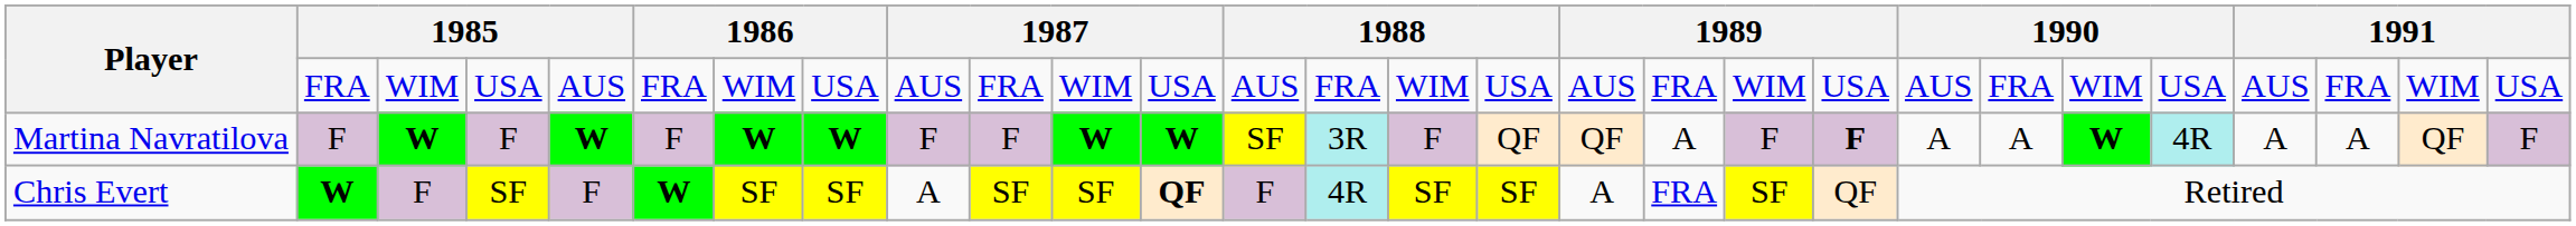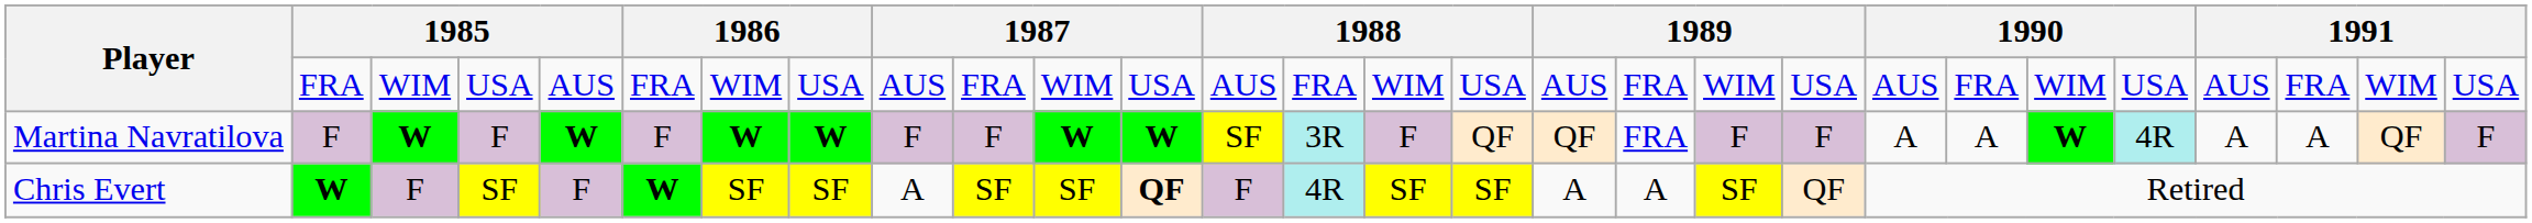Martina Navratilova | column 18: A -> FRA
Martina Navratilova | column 20: bold -> normal
Chris Evert | column 18: FRA -> A
